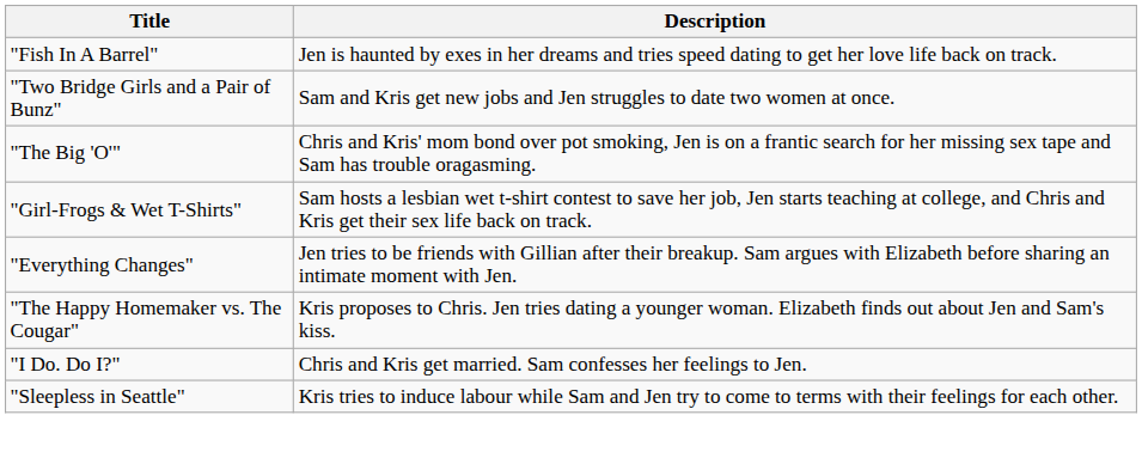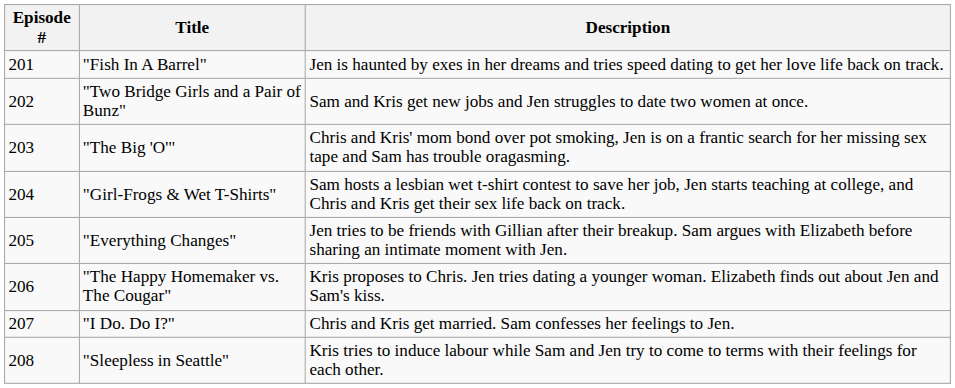+ column: Episode # | 201 | 202 | 203 | 204 | 205 | 206 | 207 | 208
